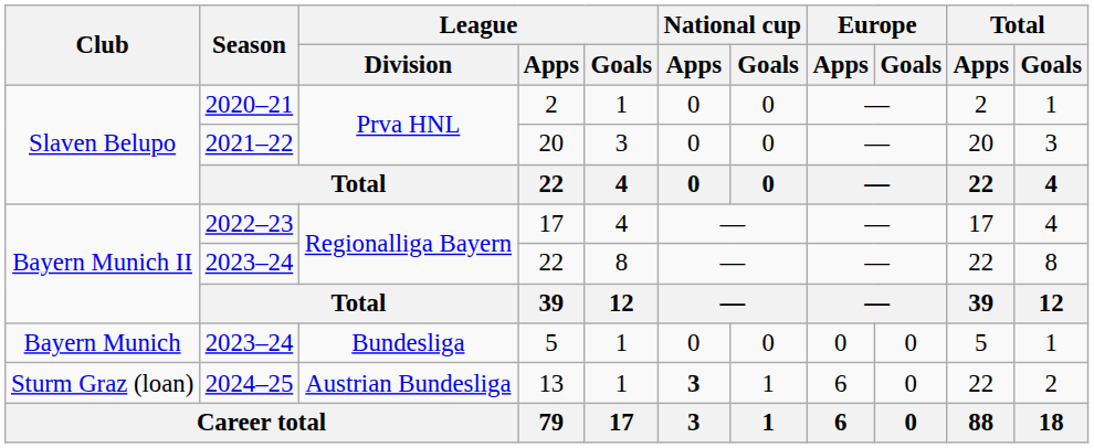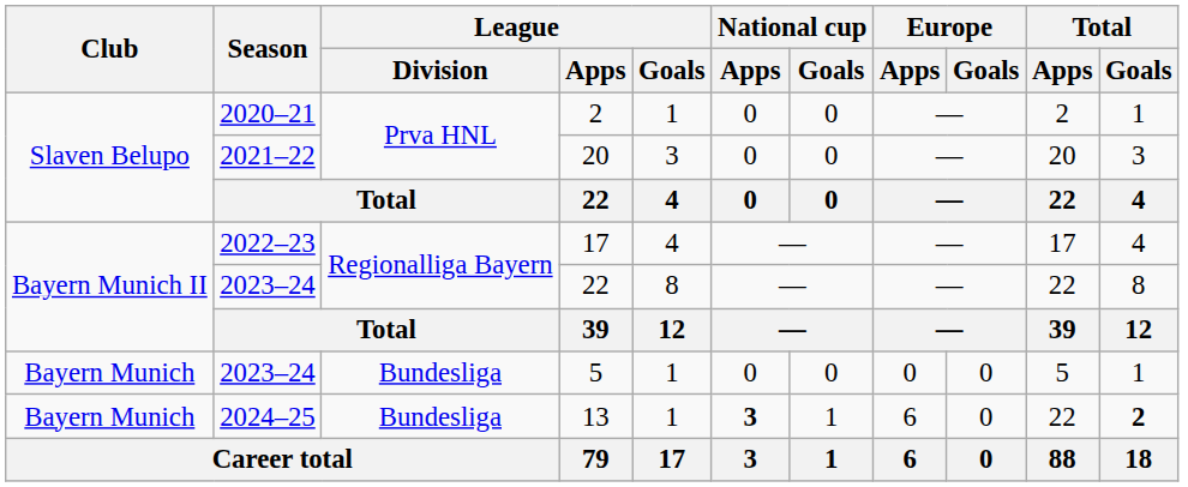13 | Club: Sturm Graz (loan) -> Bayern Munich
13 | League / Division: Austrian Bundesliga -> Bundesliga
13 | Total / Goals: normal -> bold
